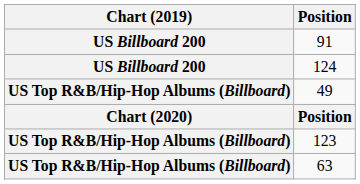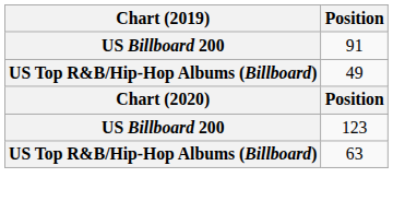- row: US Billboard 200 | 124
123 | Chart (2019): US Top R&B/Hip-Hop Albums (Billboard) -> US Billboard 200
